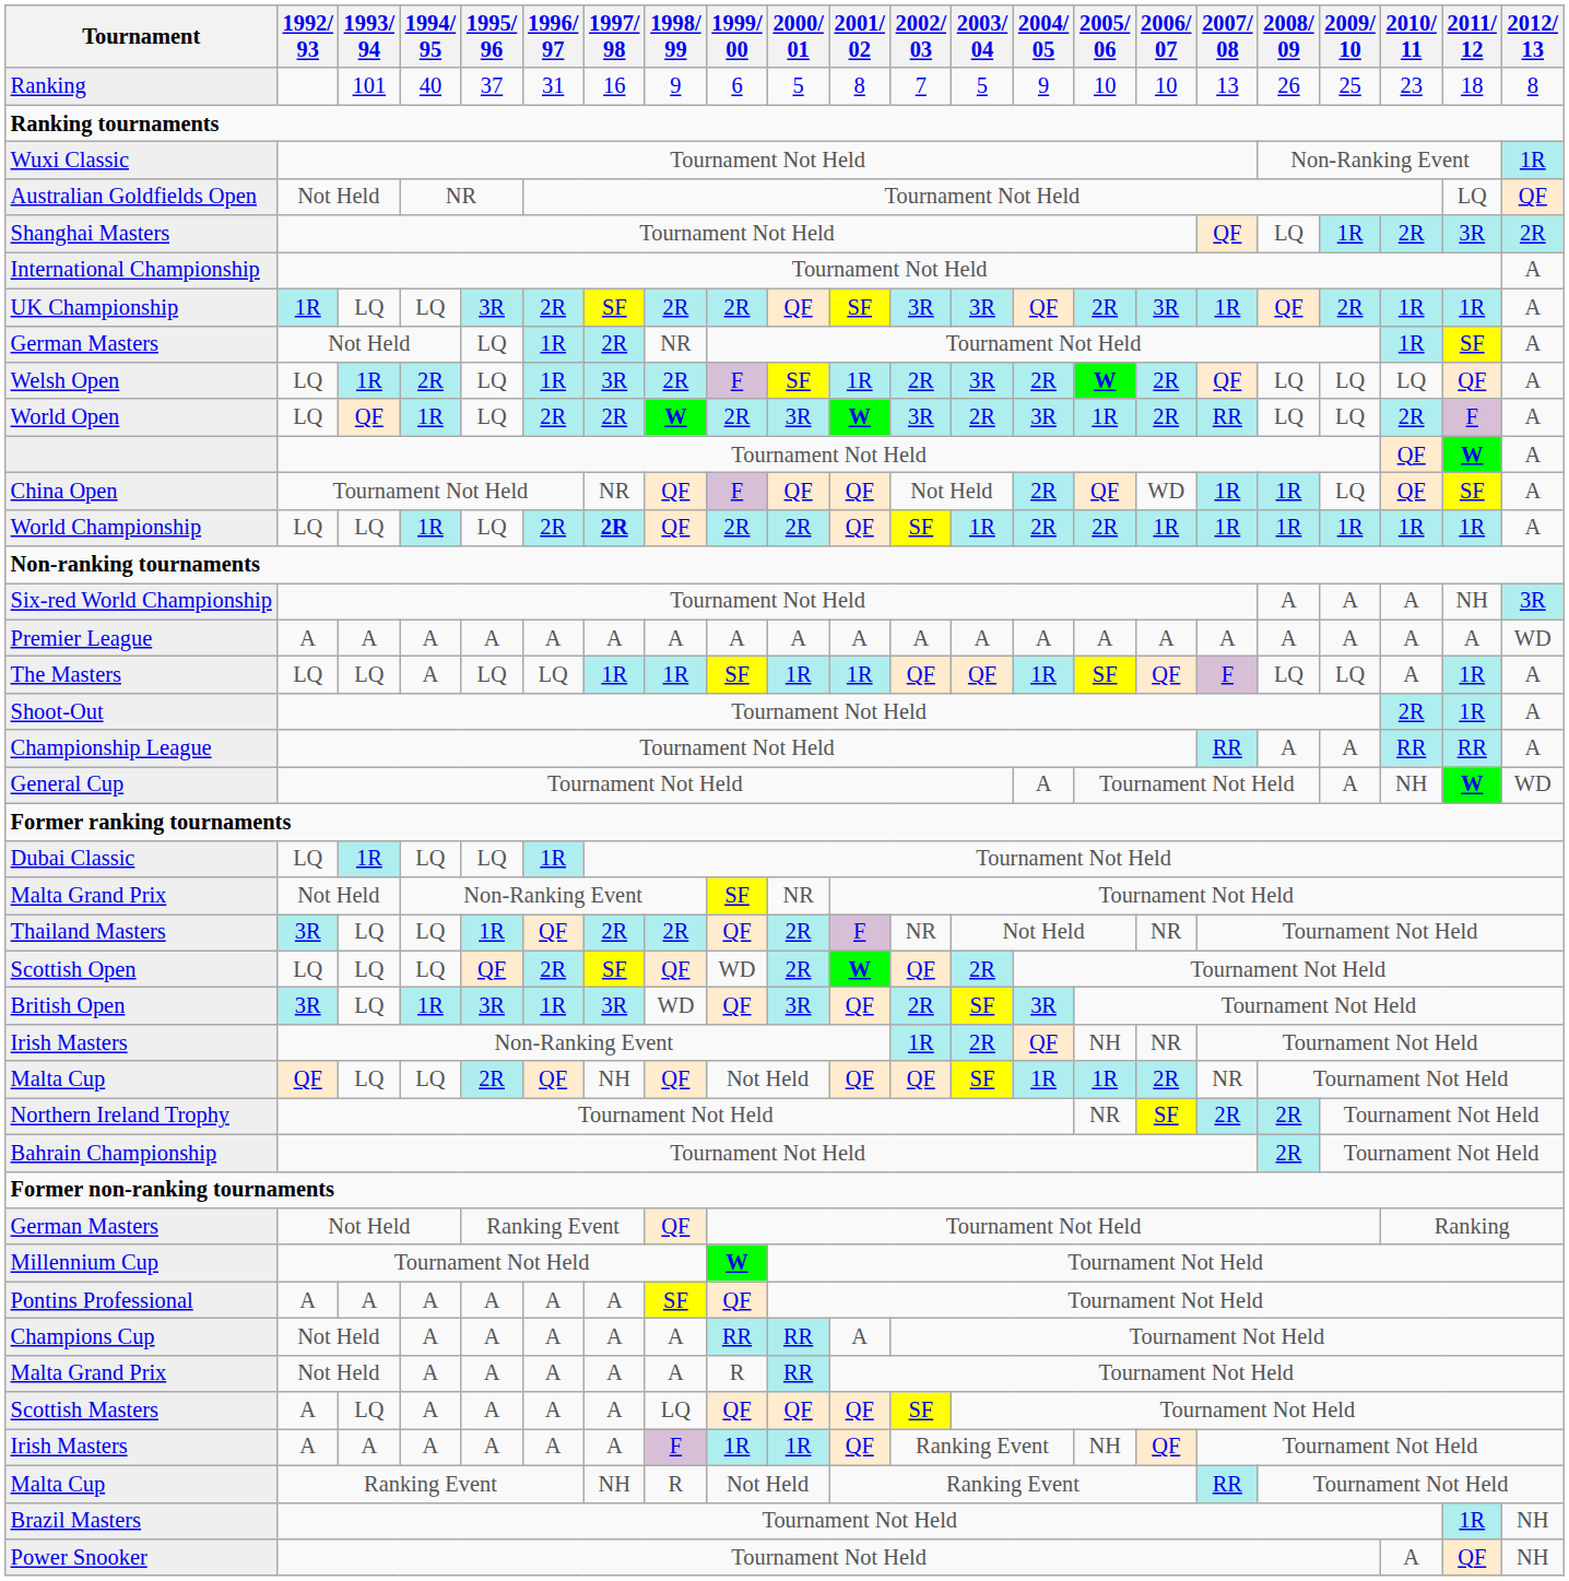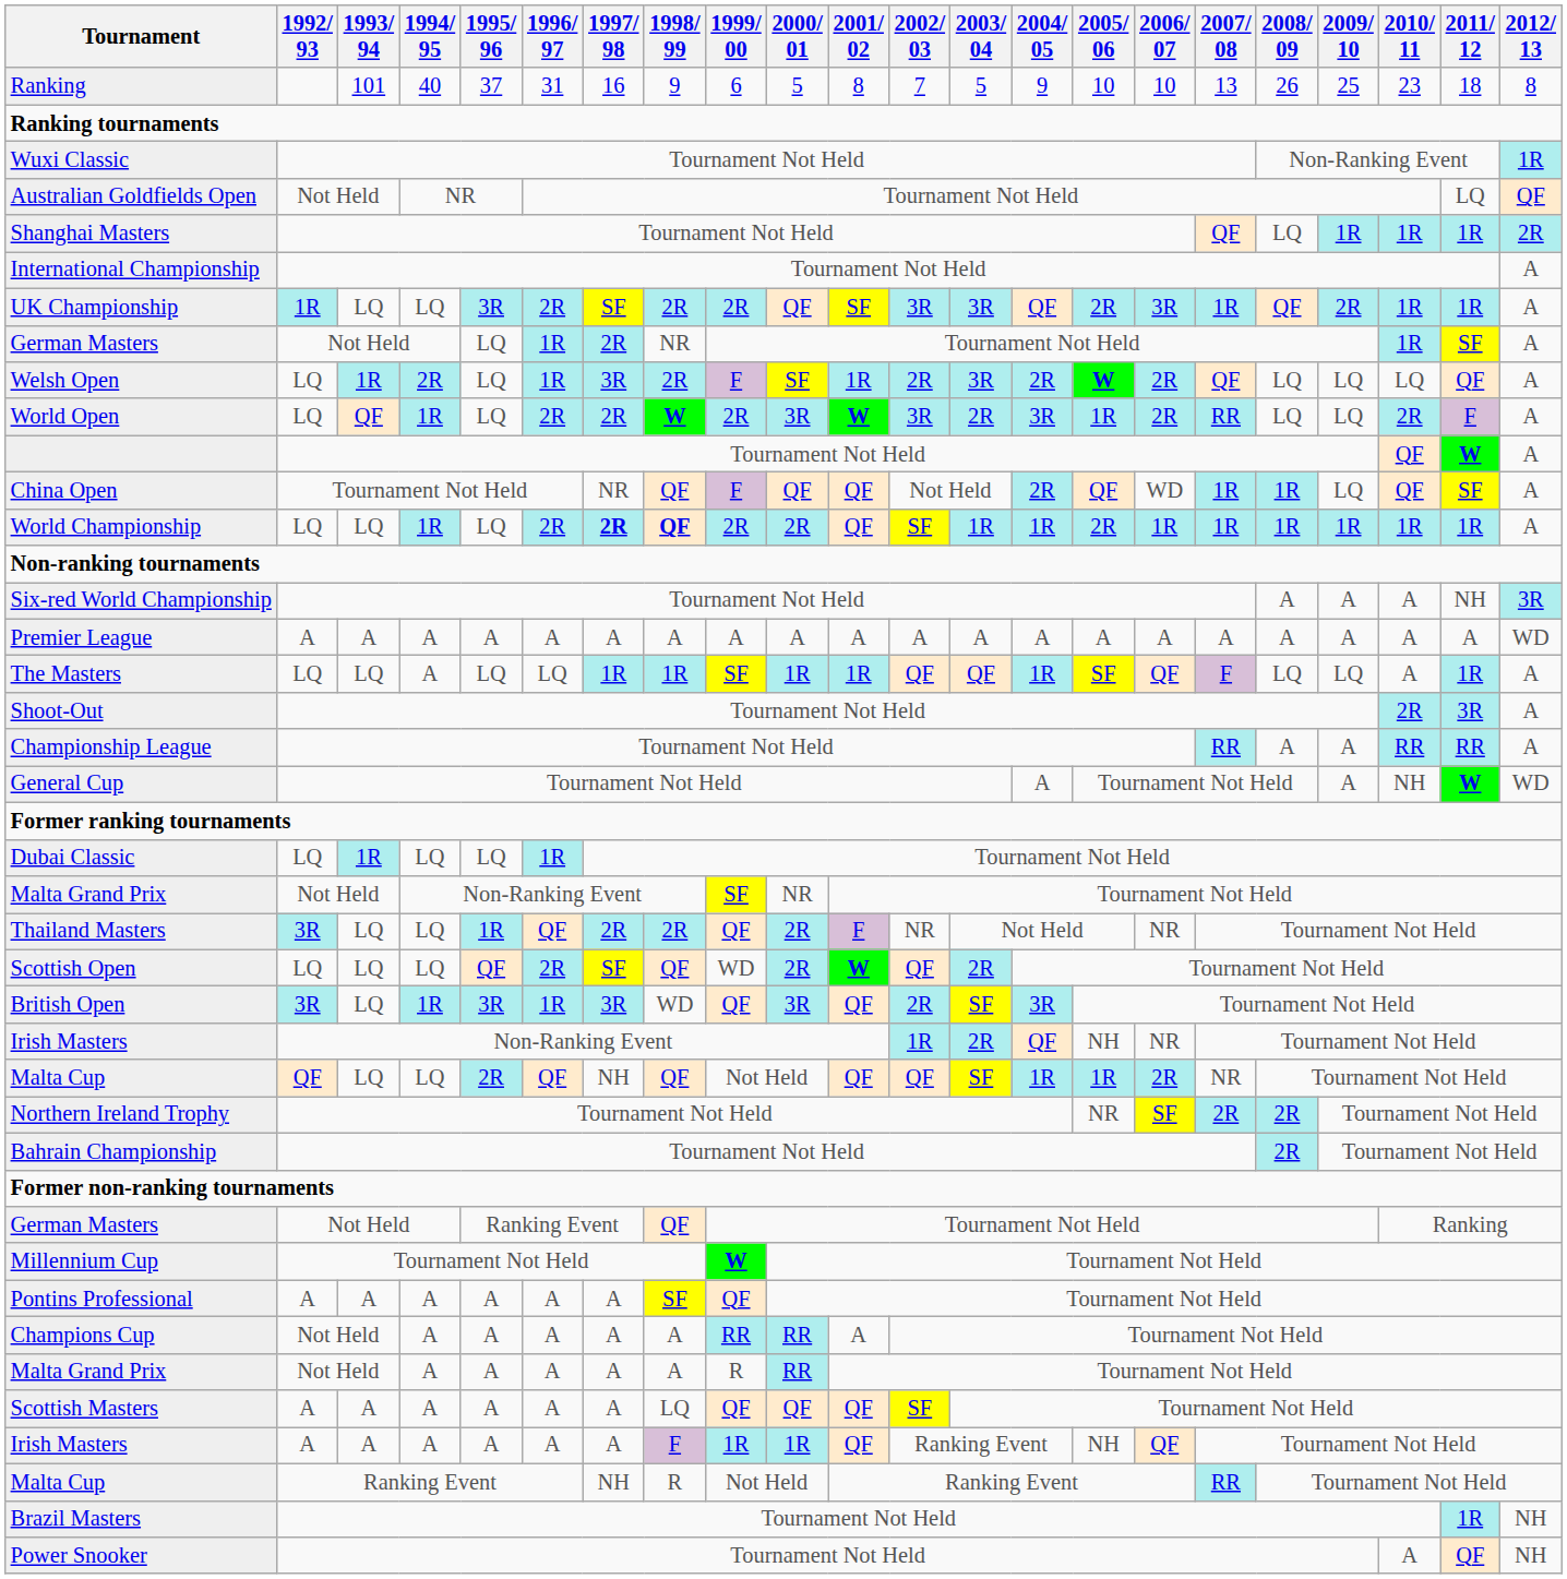Shanghai Masters | 2010/ 11: 2R -> 1R
Shanghai Masters | 2011/ 12: 3R -> 1R
World Championship | 1998/ 99: normal -> bold
World Championship | 2004/ 05: 2R -> 1R
Shoot-Out | 2011/ 12: 1R -> 3R
Scottish Masters | 1993/ 94: LQ -> A
